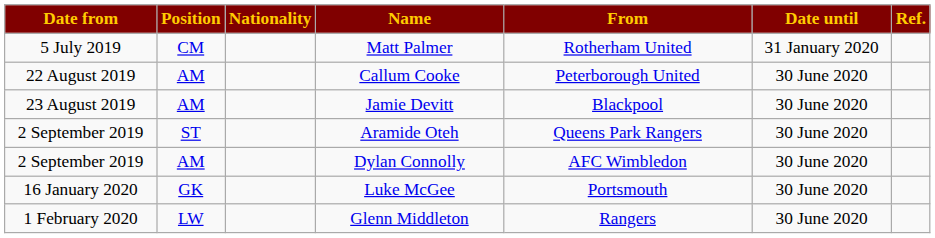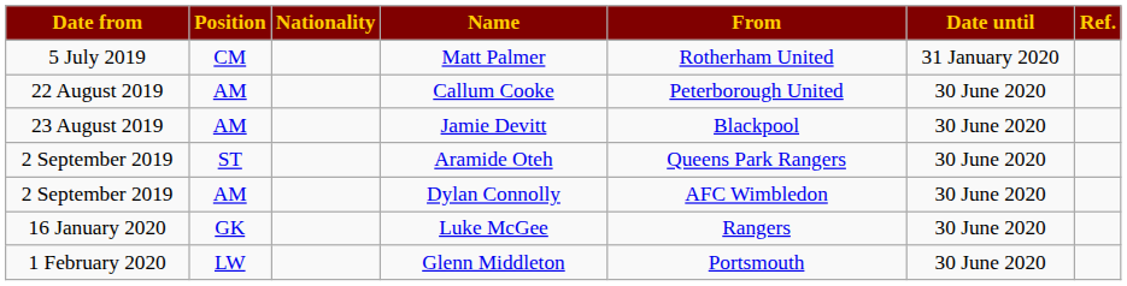Luke McGee | From: Portsmouth -> Rangers
Glenn Middleton | From: Rangers -> Portsmouth
